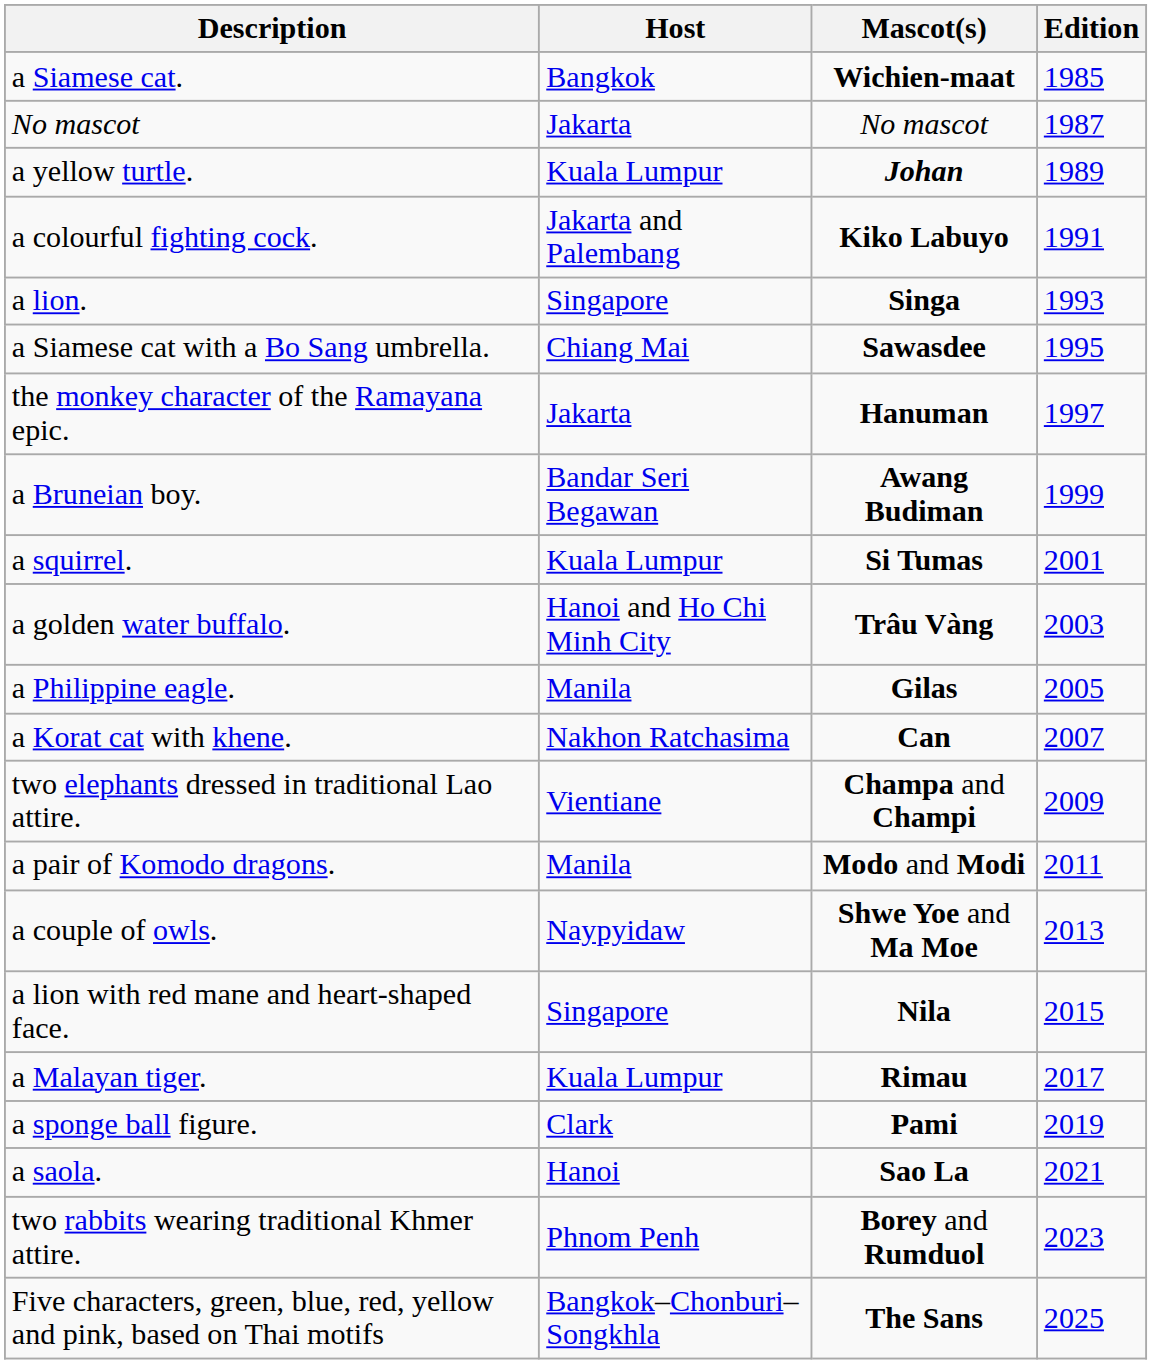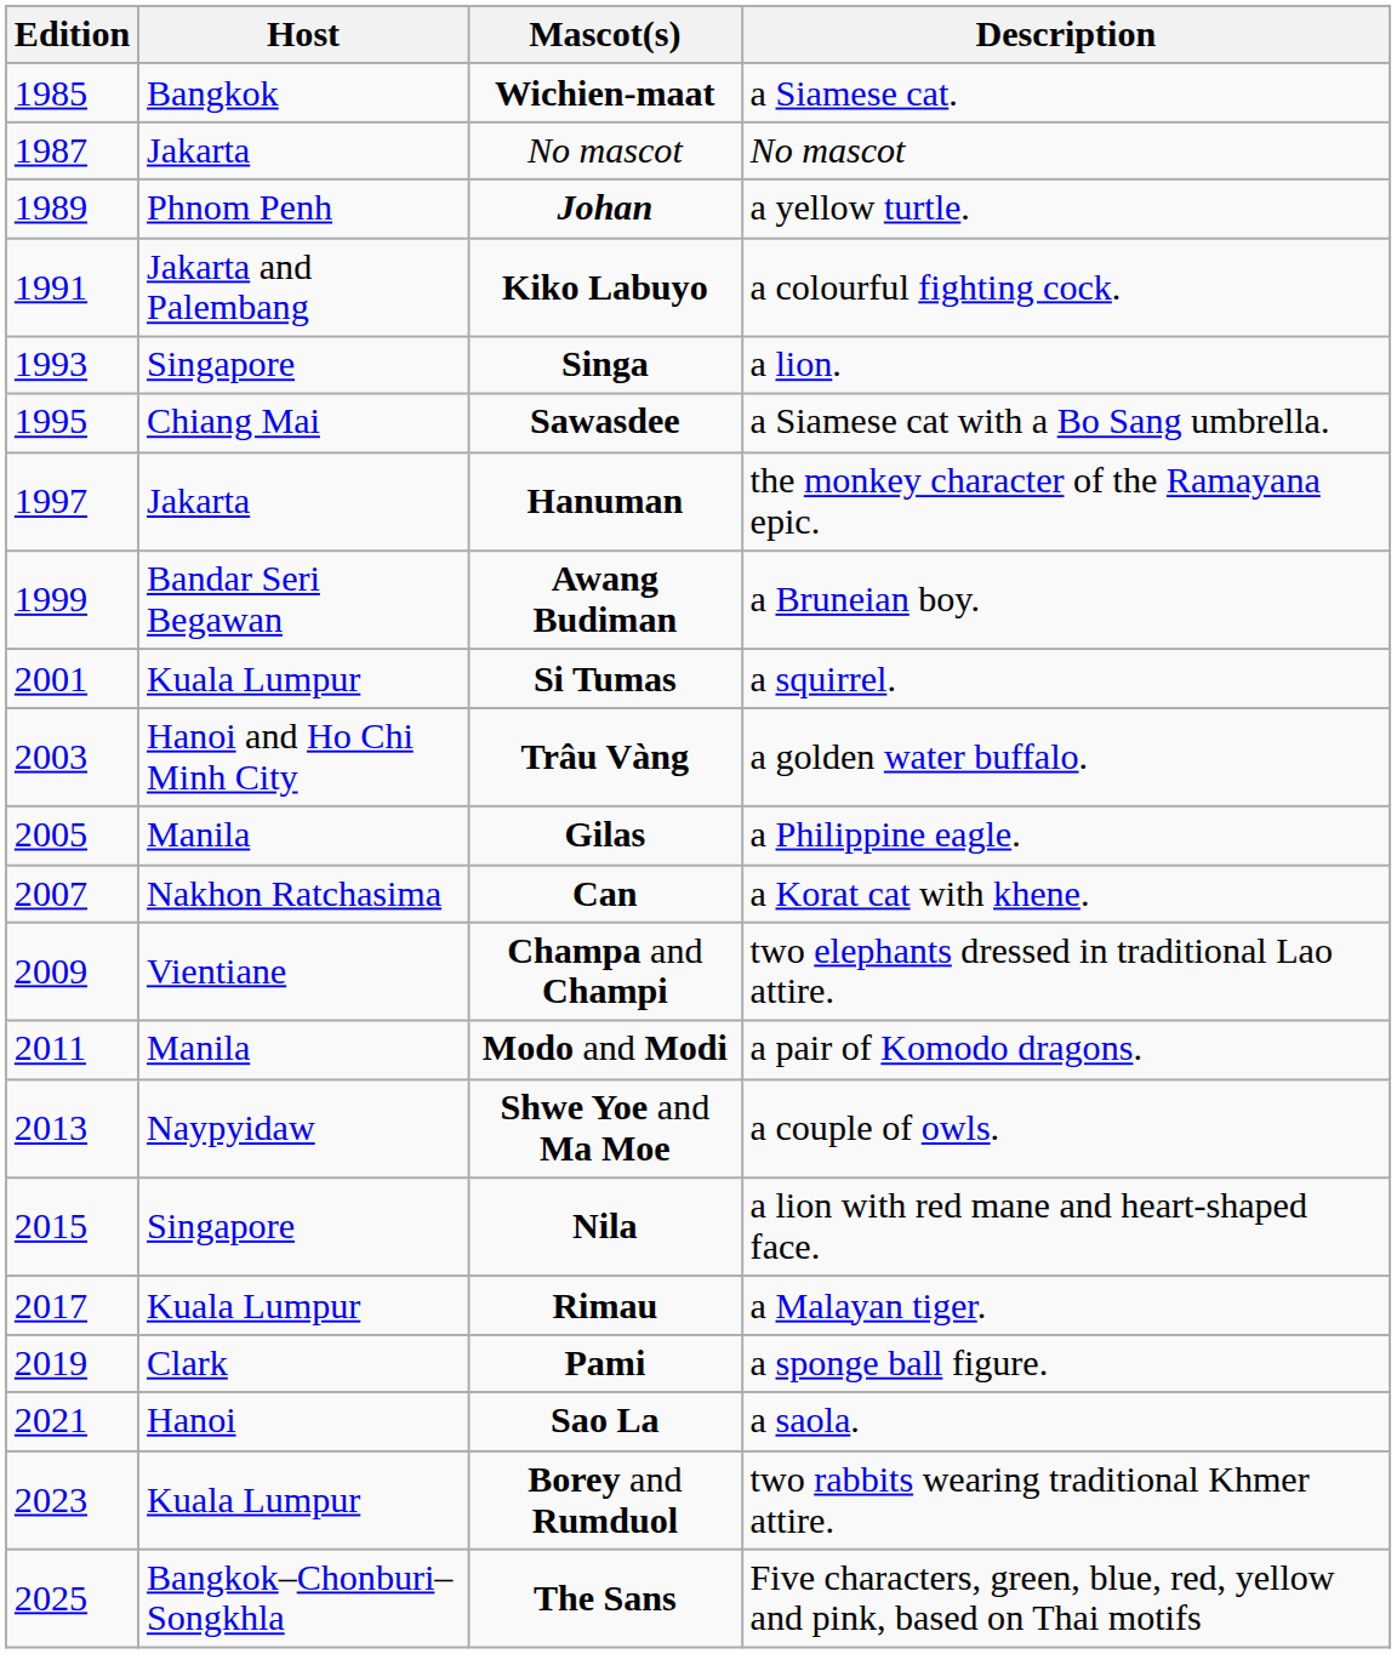columns swapped: Edition <-> Description
Johan | Host: Kuala Lumpur -> Phnom Penh
Borey and Rumduol | Host: Phnom Penh -> Kuala Lumpur
